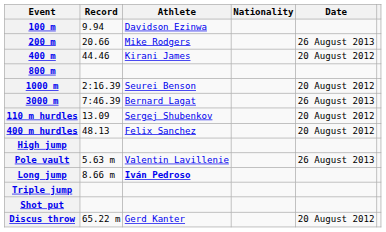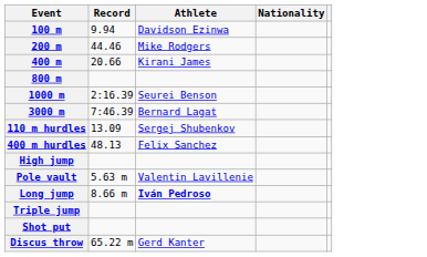- column: Date | 26 August 2013 | 20 August 2012 | 20 August 2012 | 26 August 2013 | 20 August 2012 | 20 August 2012 | 26 August 2013 | 20 August 2012
200 m | Record: 20.66 -> 44.46
400 m | Record: 44.46 -> 20.66
